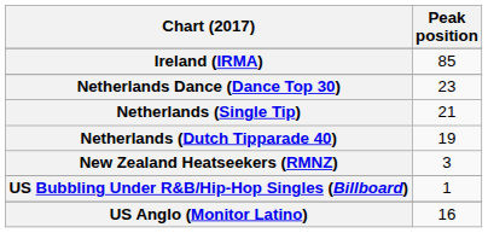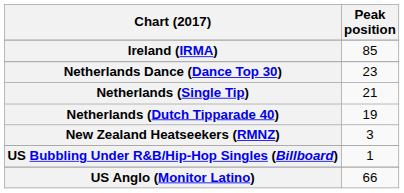US Anglo (Monitor Latino) | Peak position: 16 -> 66
